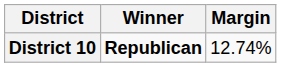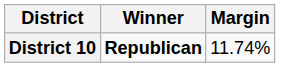District 10 | Margin: 12.74% -> 11.74%
